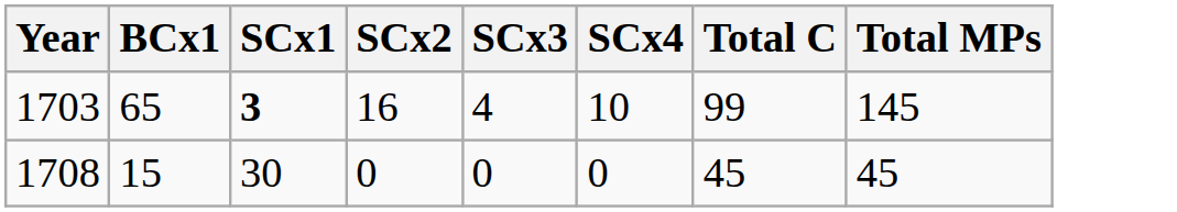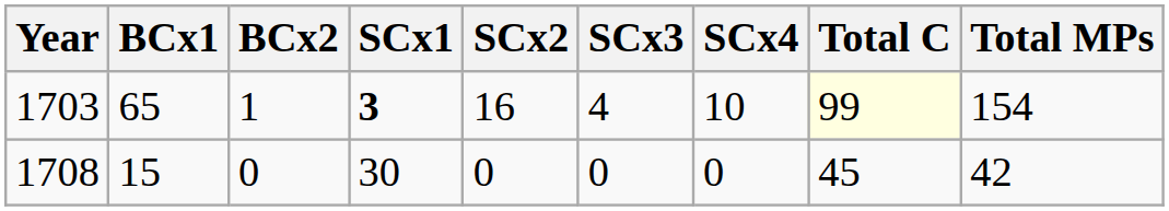+ column: BCx2 | 1 | 0
1703 | Total C: no background -> lightyellow background
1703 | Total MPs: 145 -> 154
1708 | Total MPs: 45 -> 42
